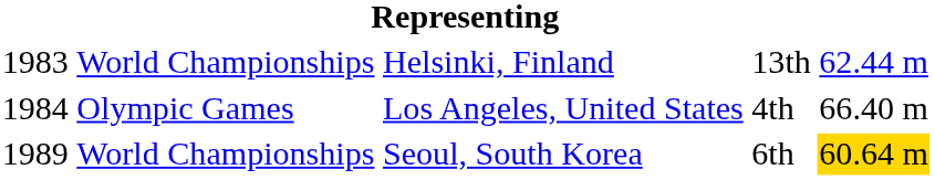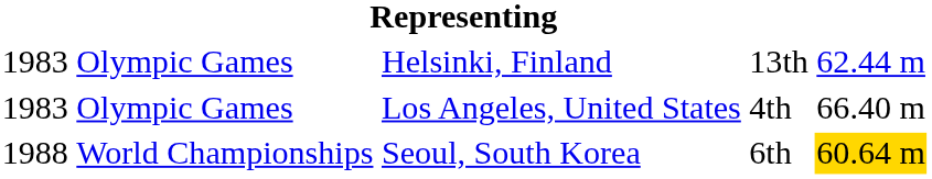Helsinki, Finland | column 2: World Championships -> Olympic Games
Los Angeles, United States | column 1: 1984 -> 1983
Seoul, South Korea | column 1: 1989 -> 1988
